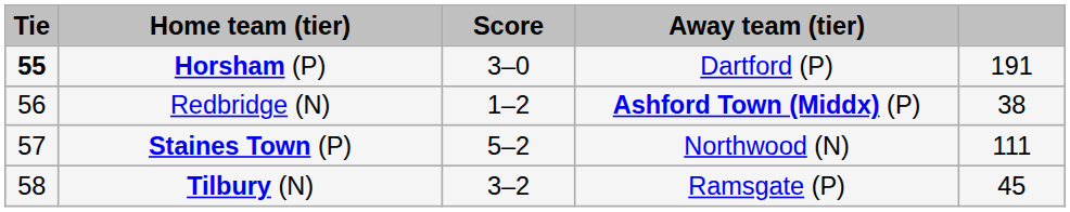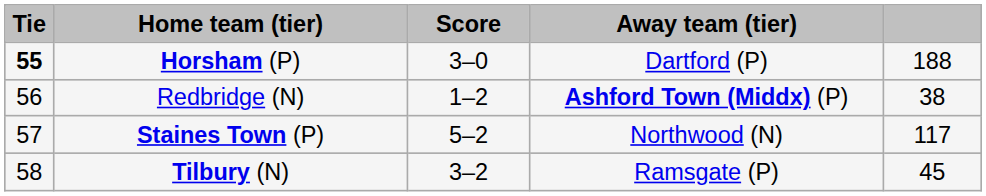Horsham (P) | column 5: 191 -> 188
Staines Town (P) | column 5: 111 -> 117
